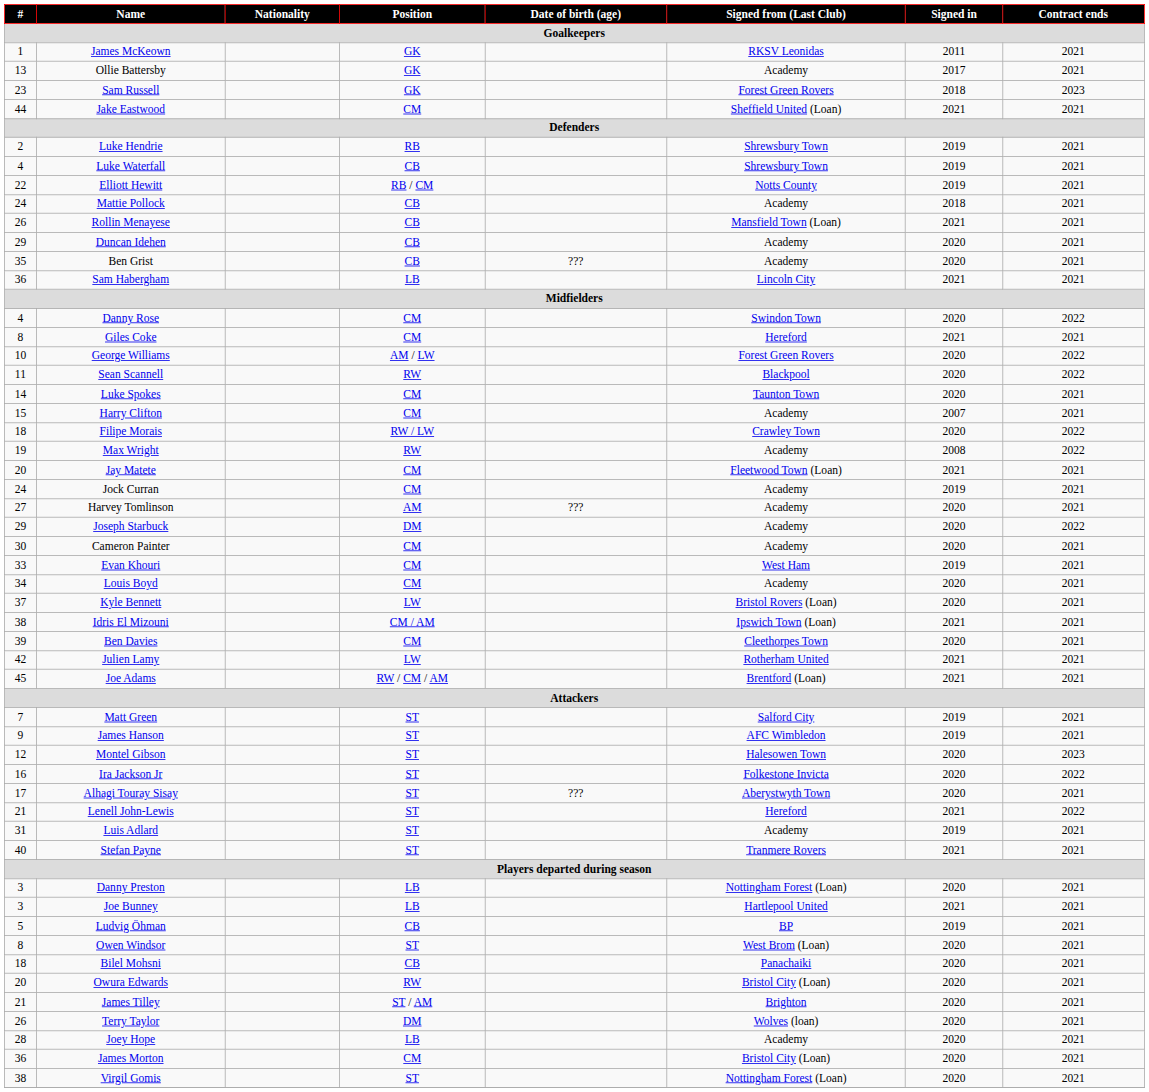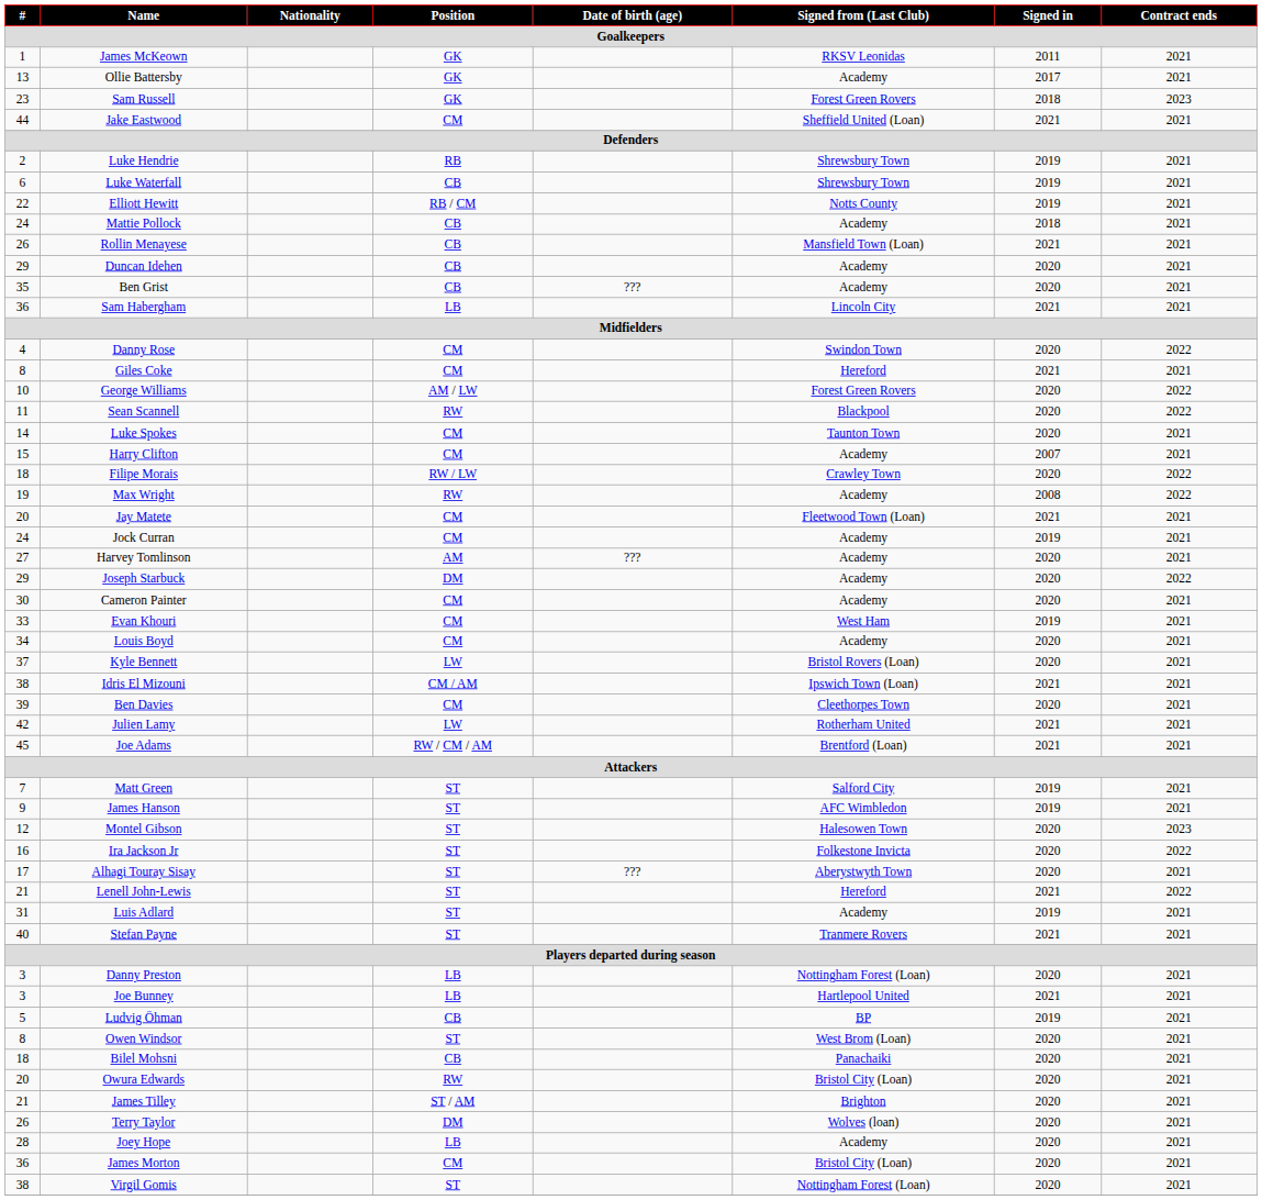Luke Waterfall | #: 4 -> 6
